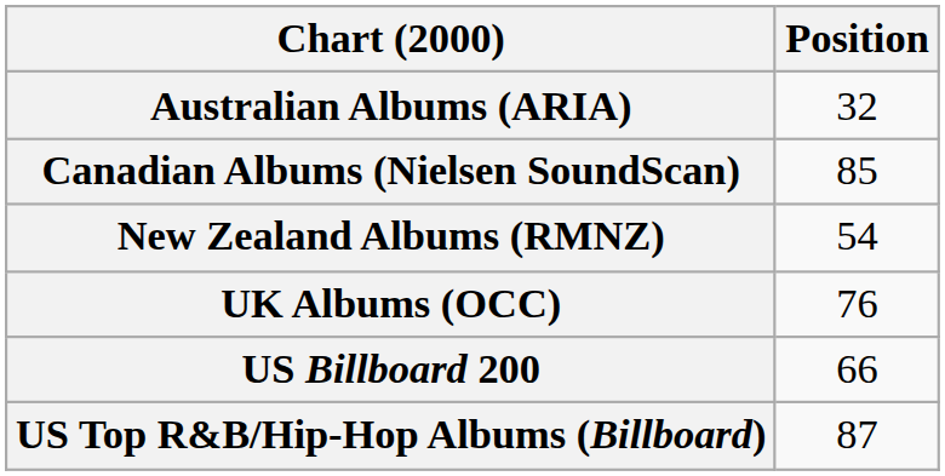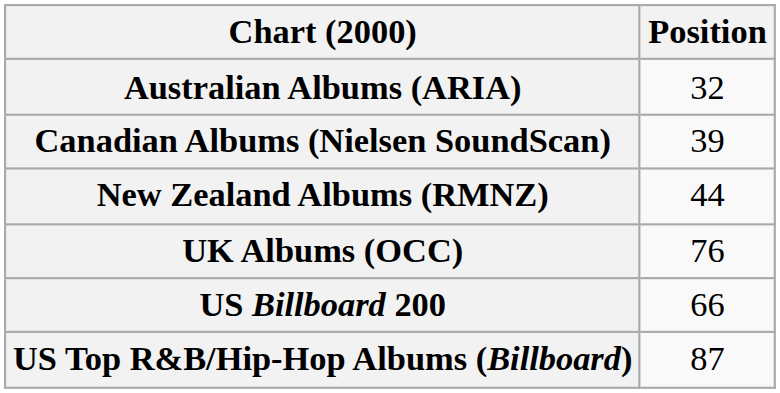Canadian Albums (Nielsen SoundScan) | Position: 85 -> 39
New Zealand Albums (RMNZ) | Position: 54 -> 44
